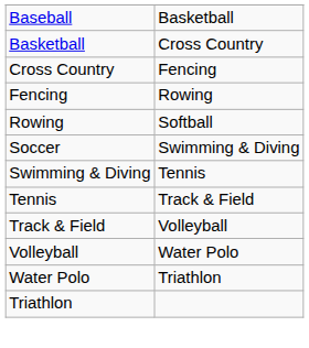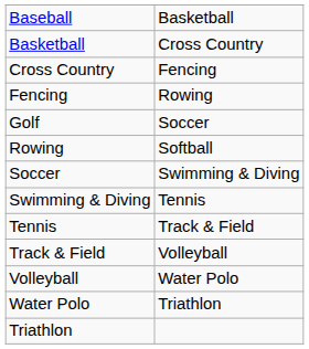+ row: Golf | Soccer
